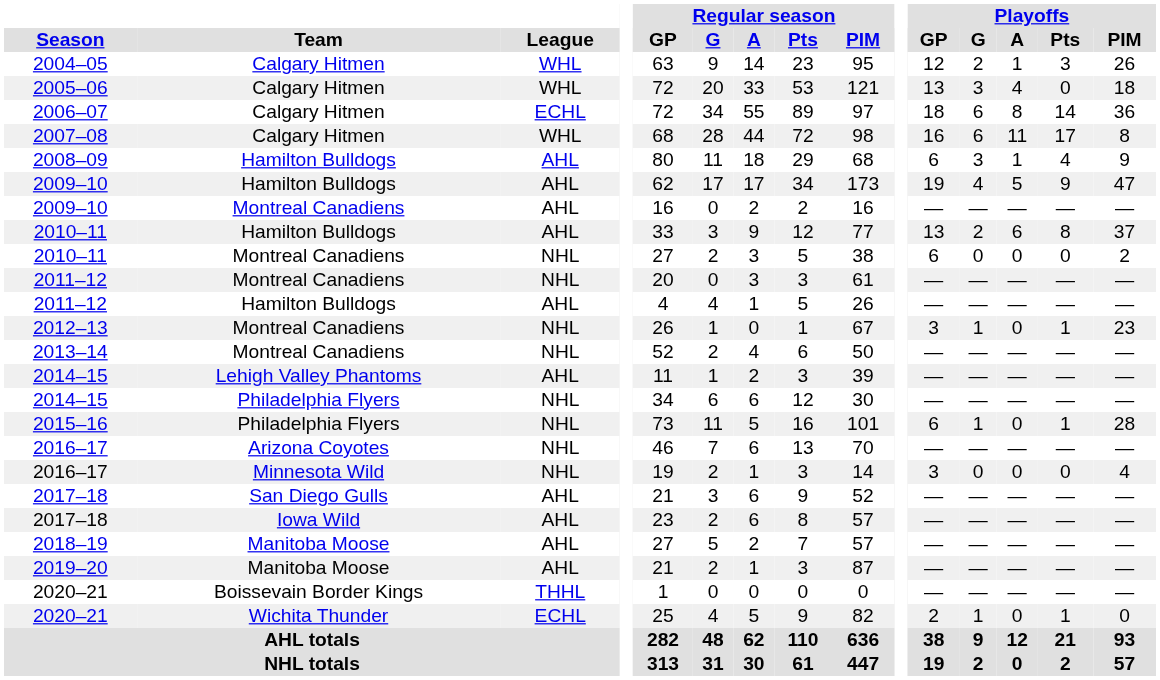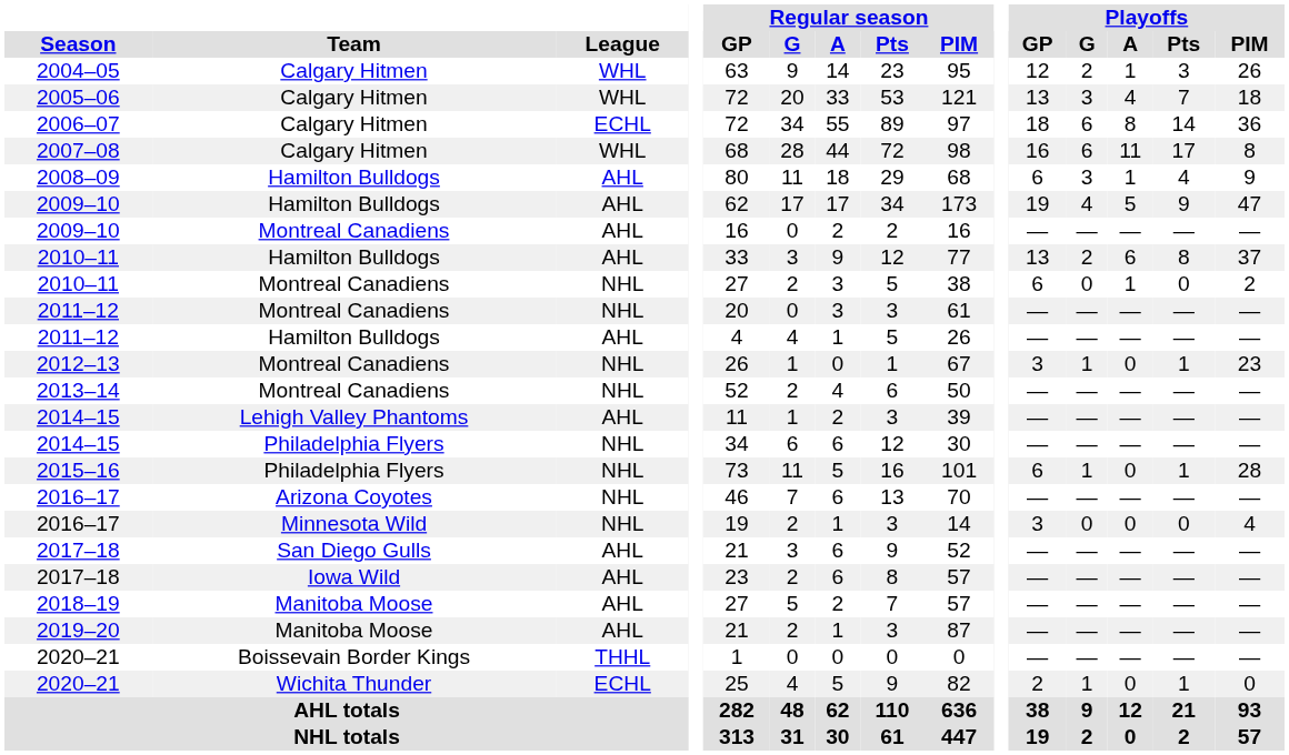2005–06 | Playoffs / Pts: 0 -> 7
2010–11 / Montreal Canadiens | Playoffs / A: 0 -> 1
